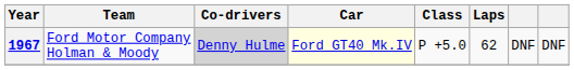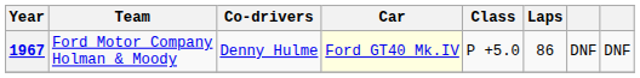1967 | Co-drivers: lightgrey background -> no background
1967 | Laps: 62 -> 86
